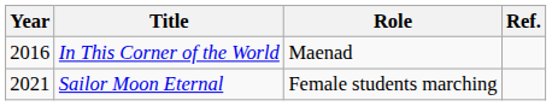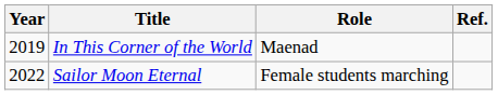In This Corner of the World | Year: 2016 -> 2019
Sailor Moon Eternal | Year: 2021 -> 2022
